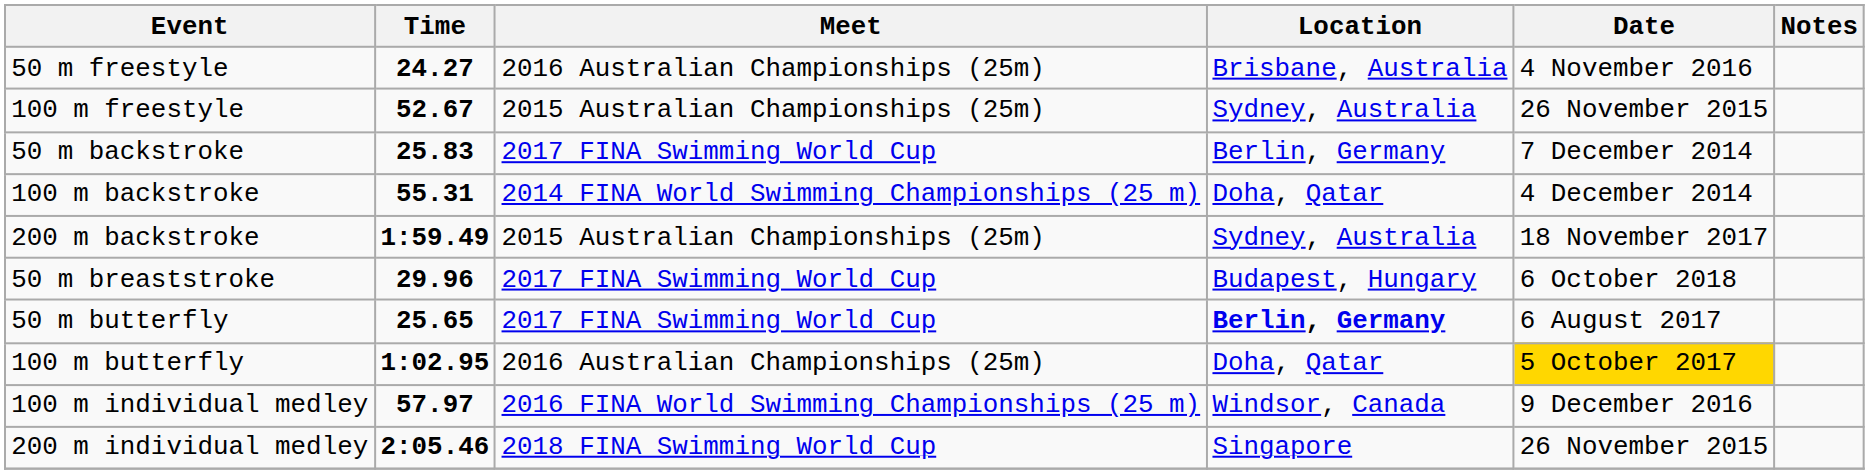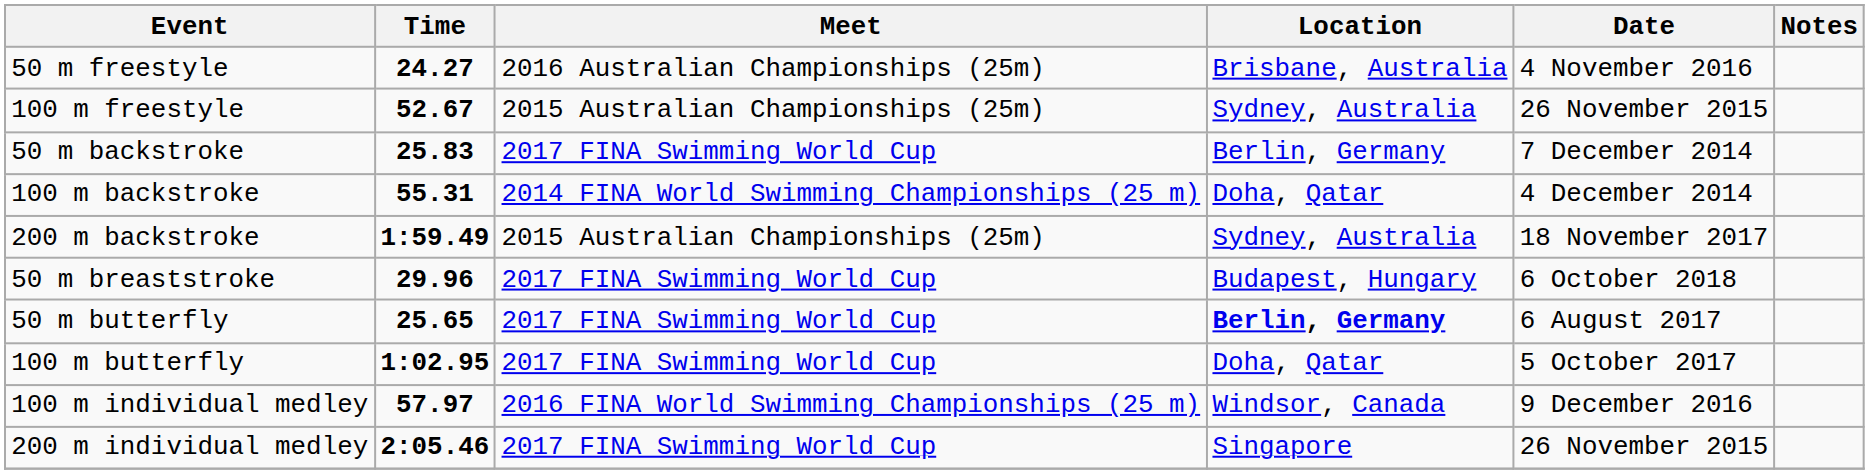100 m butterfly | Meet: 2016 Australian Championships (25m) -> 2017 FINA Swimming World Cup
100 m butterfly | Date: gold background -> no background
200 m individual medley | Meet: 2018 FINA Swimming World Cup -> 2017 FINA Swimming World Cup
